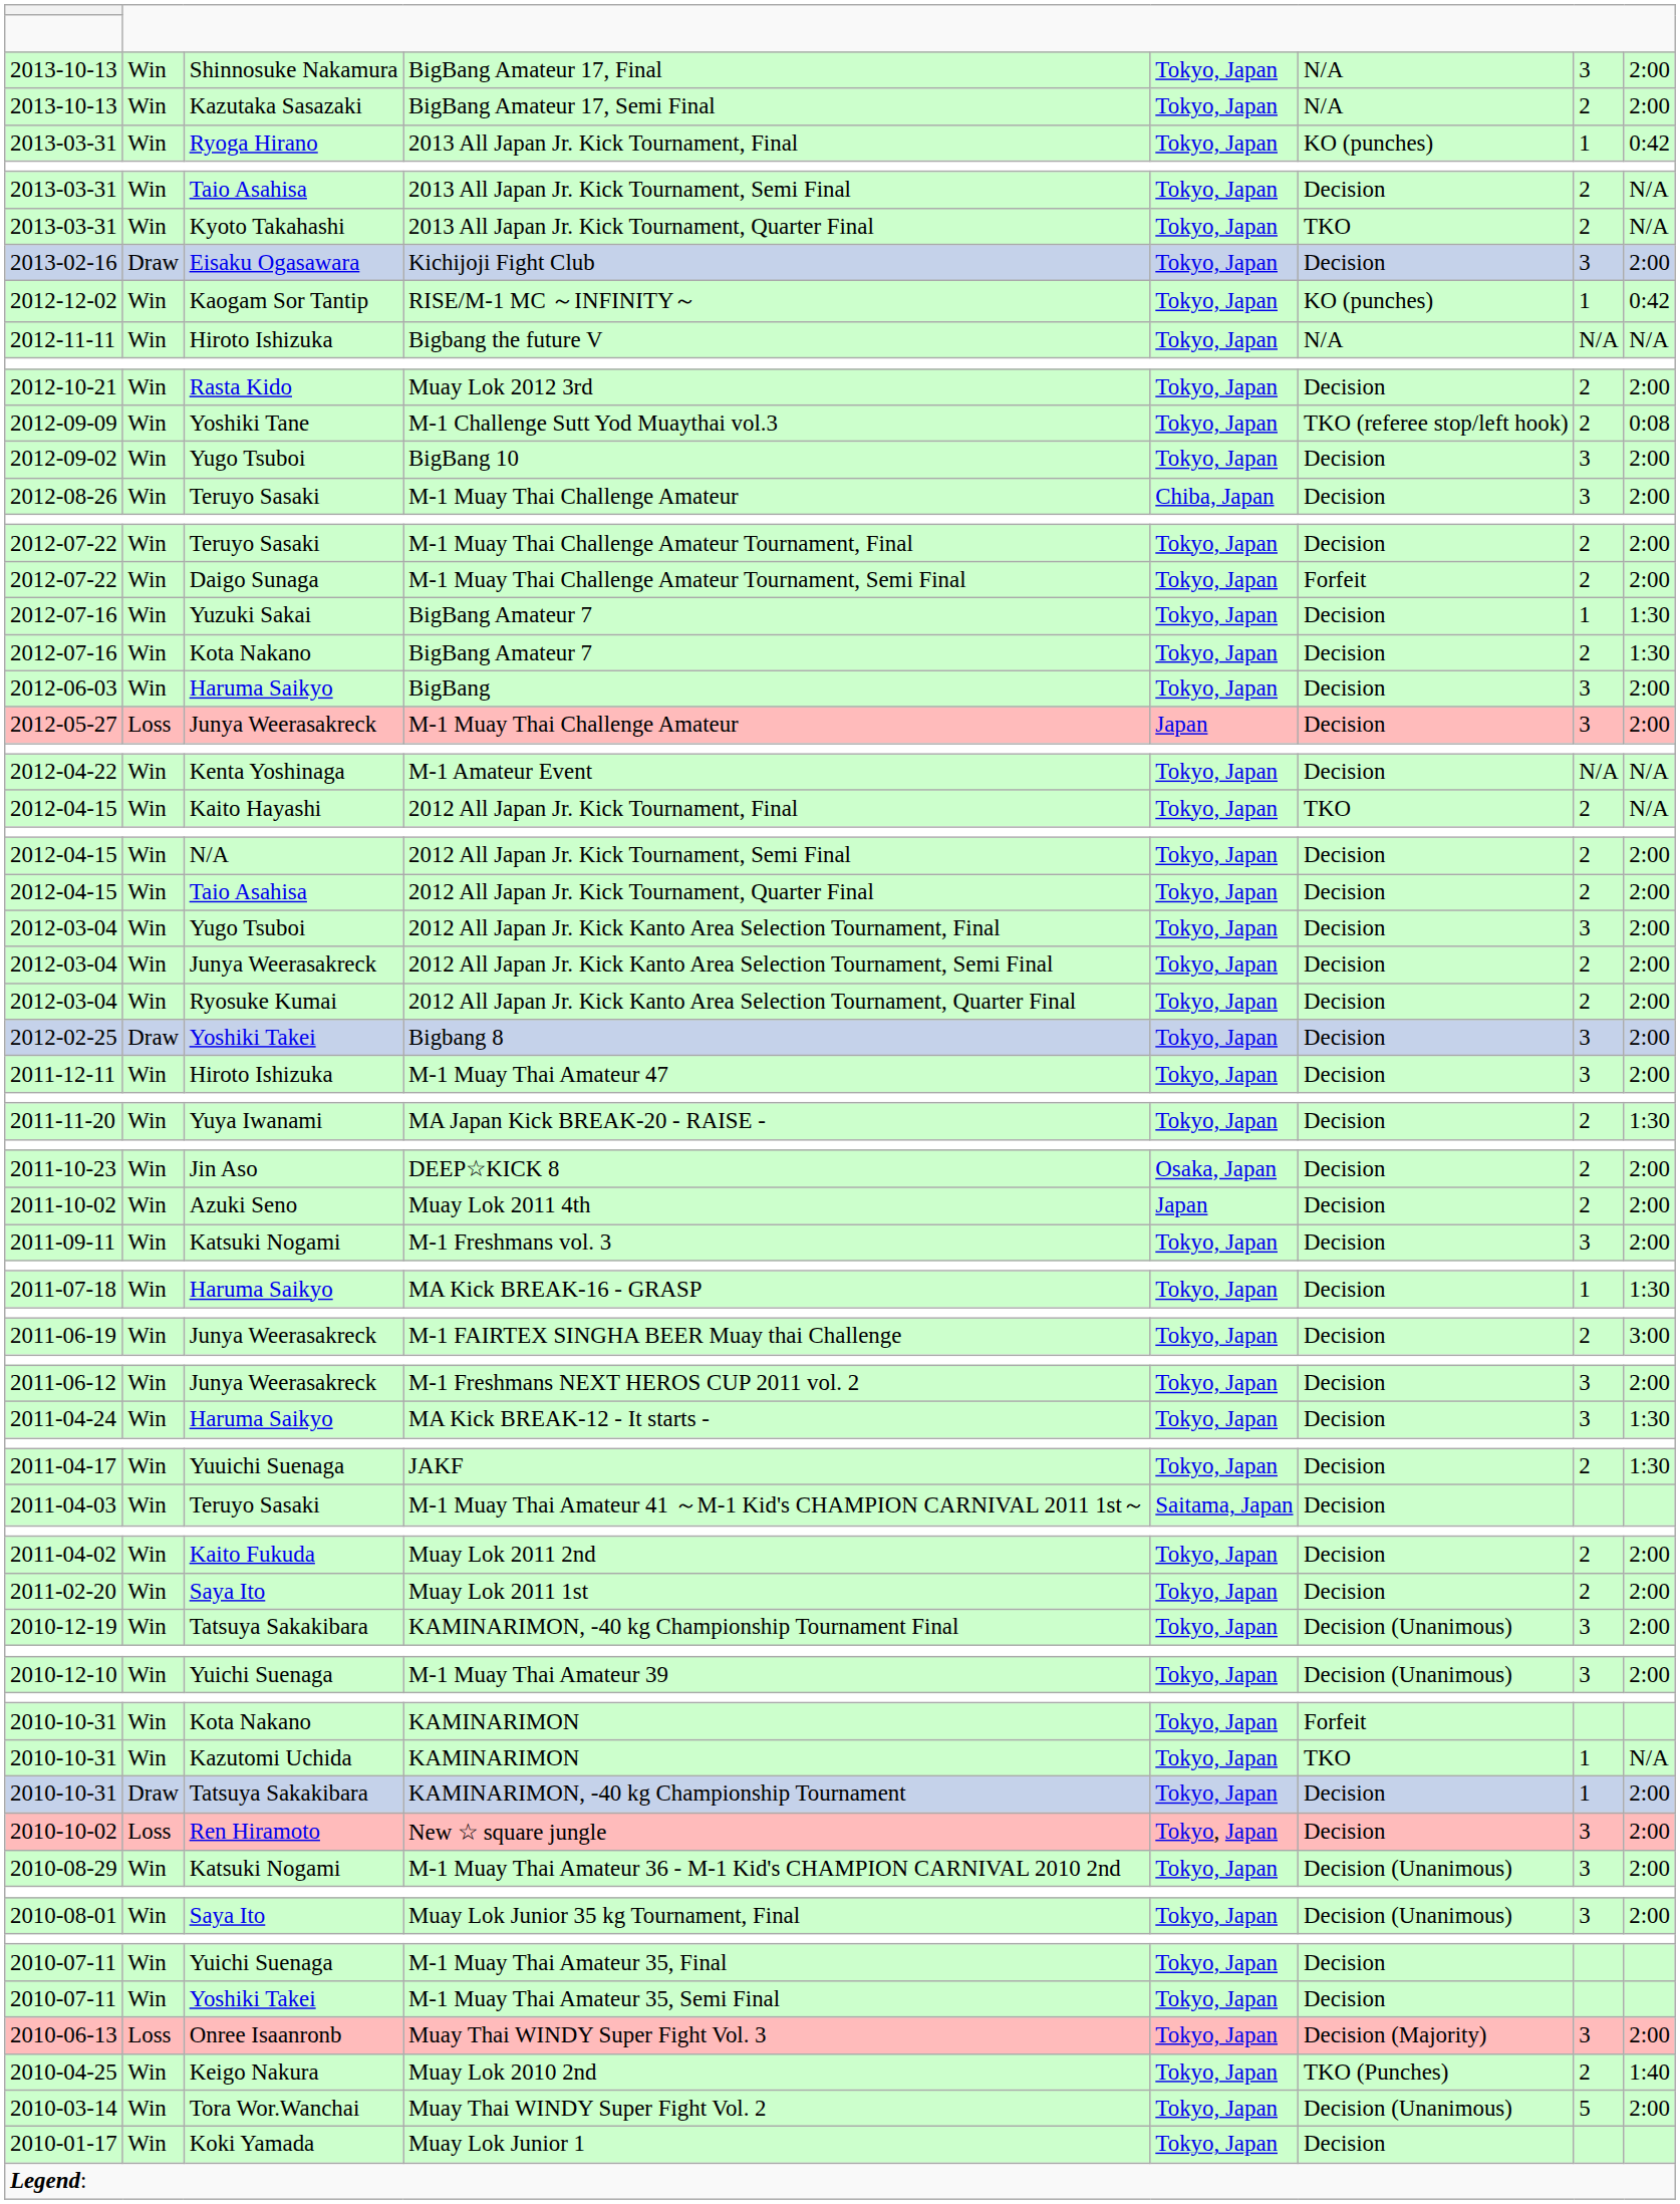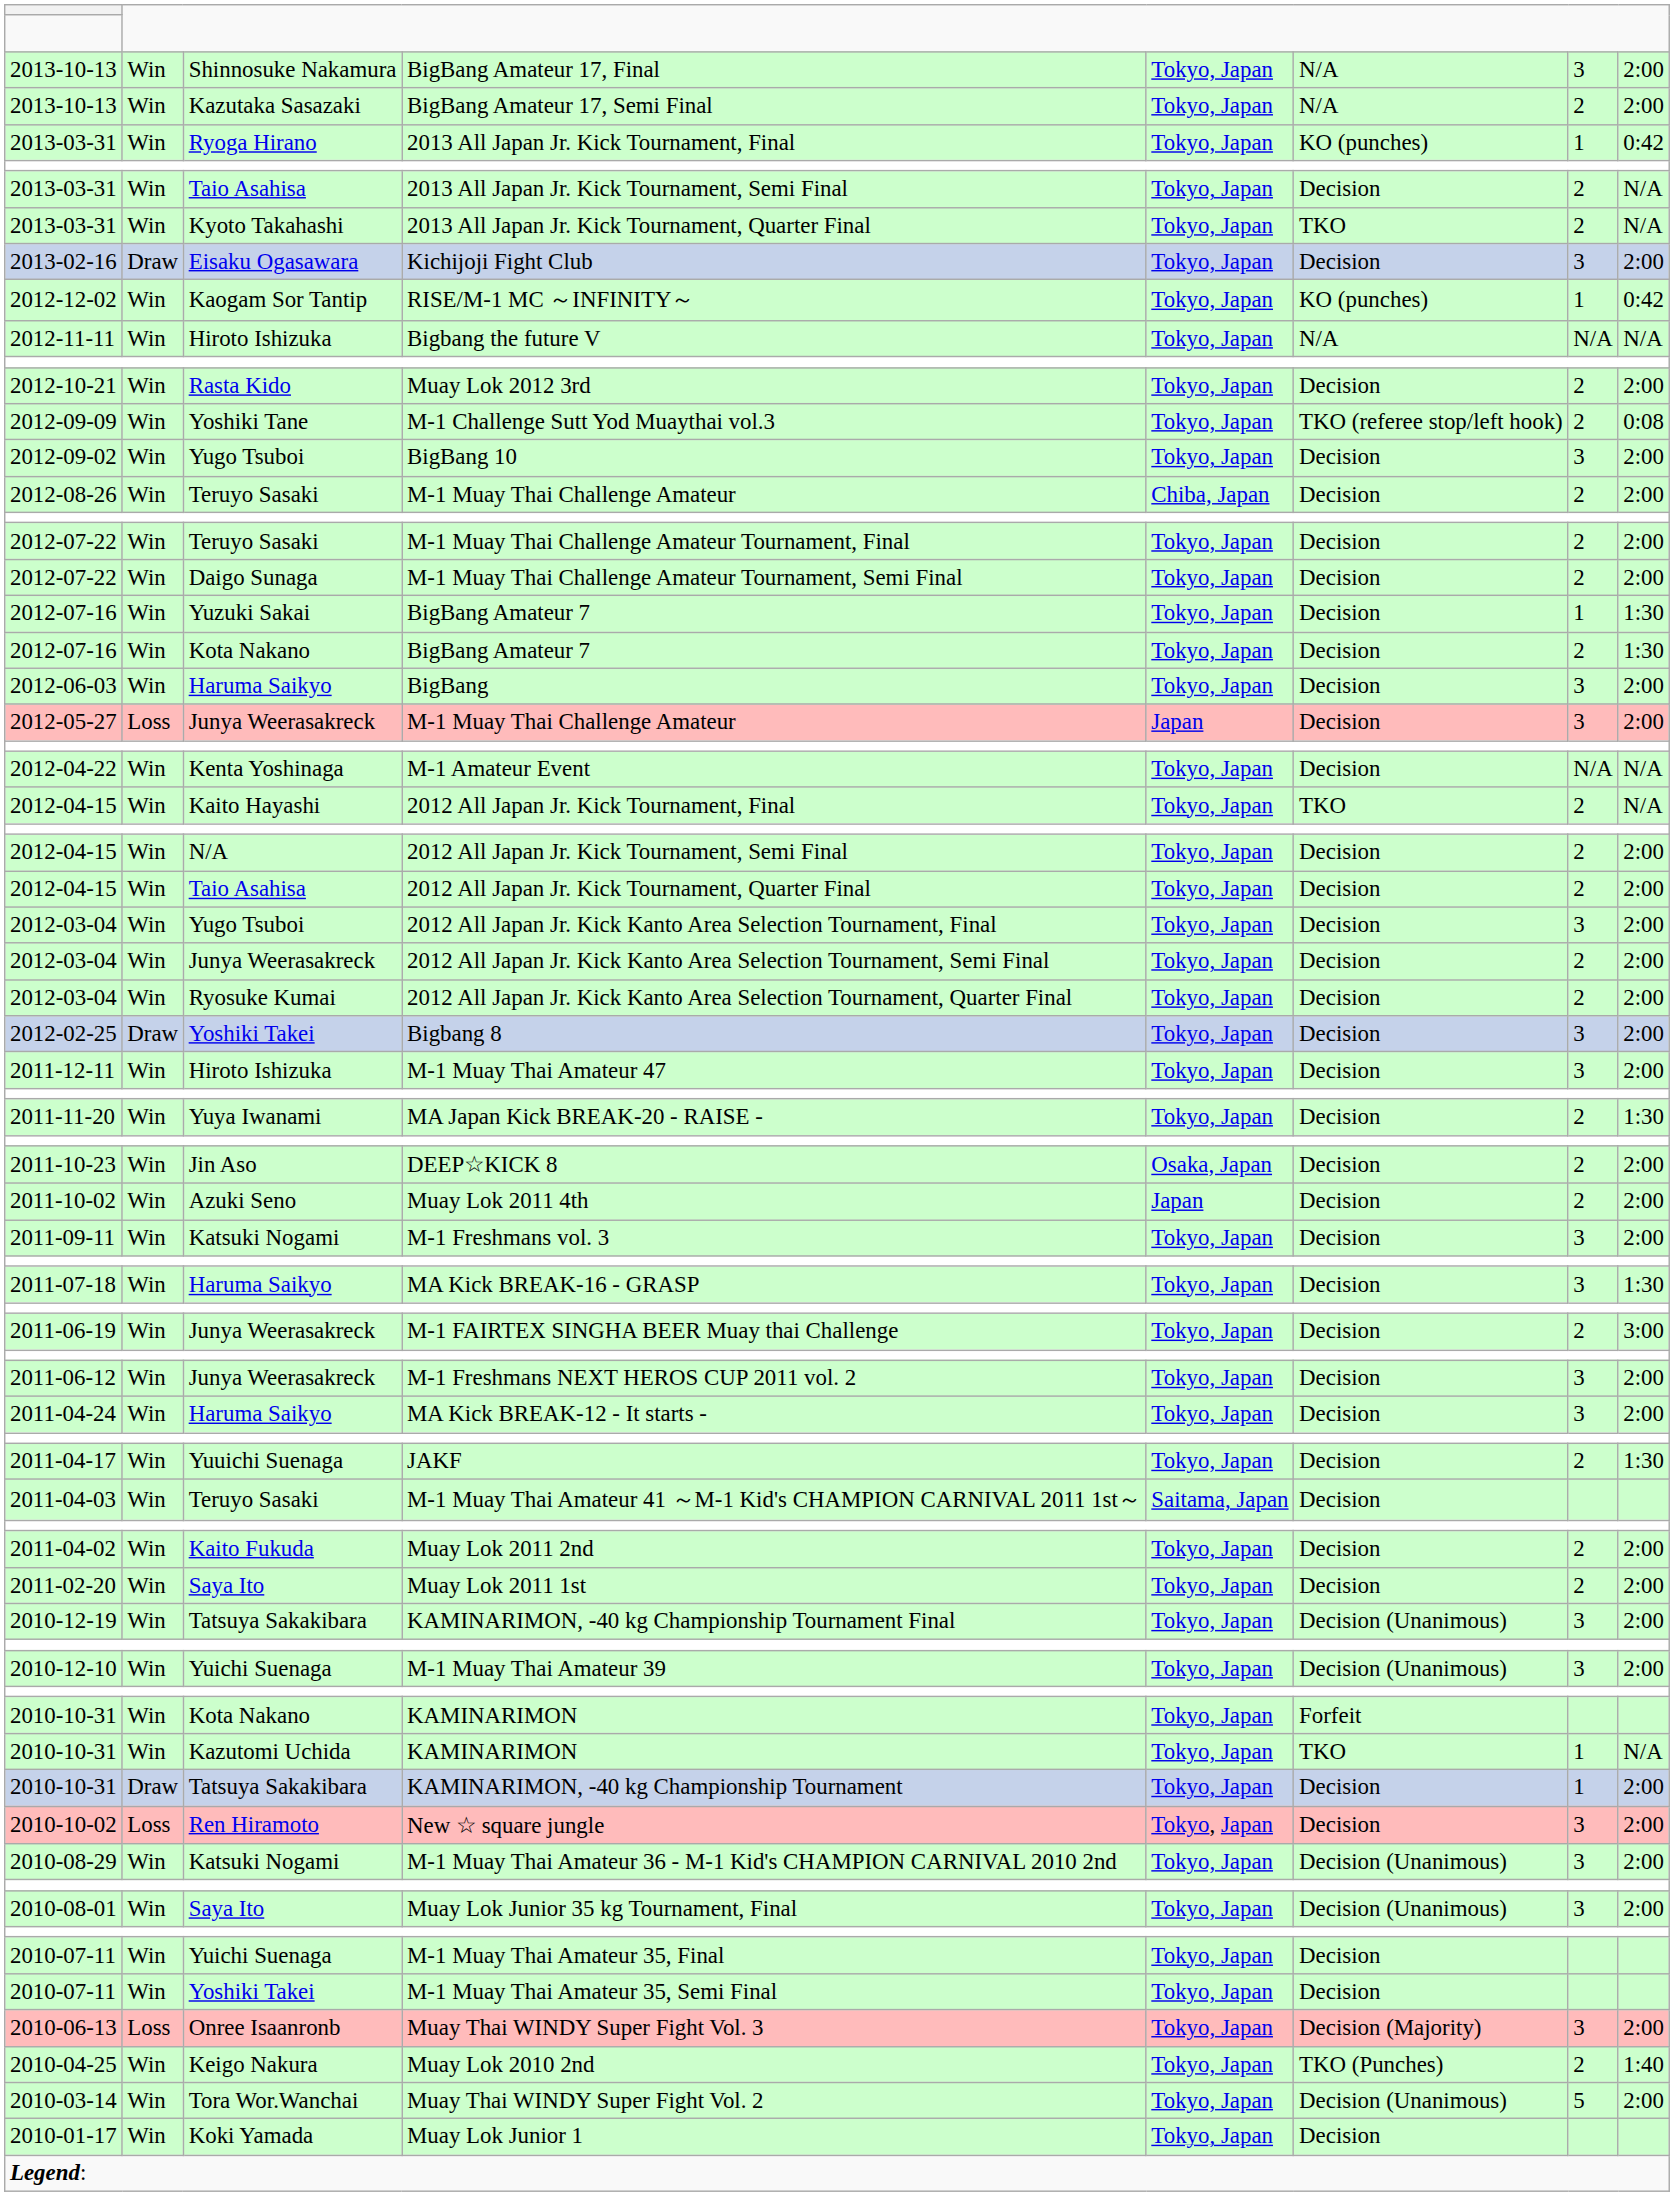Teruyo Sasaki / M-1 Muay Thai Challenge Amateur | column 7: 3 -> 2
M-1 Muay Thai Challenge Amateur Tournament, Semi Final | column 6: Forfeit -> Decision
MA Kick BREAK-16 - GRASP | column 7: 1 -> 3
MA Kick BREAK-12 - It starts - | column 8: 1:30 -> 2:00
